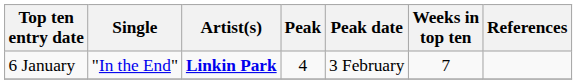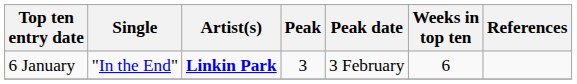6 January | Peak: 4 -> 3
6 January | Weeks in top ten: 7 -> 6
